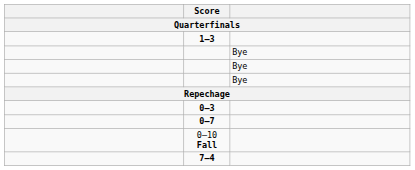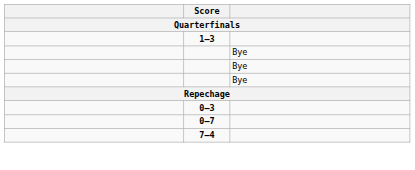- row: 0–10 Fall
